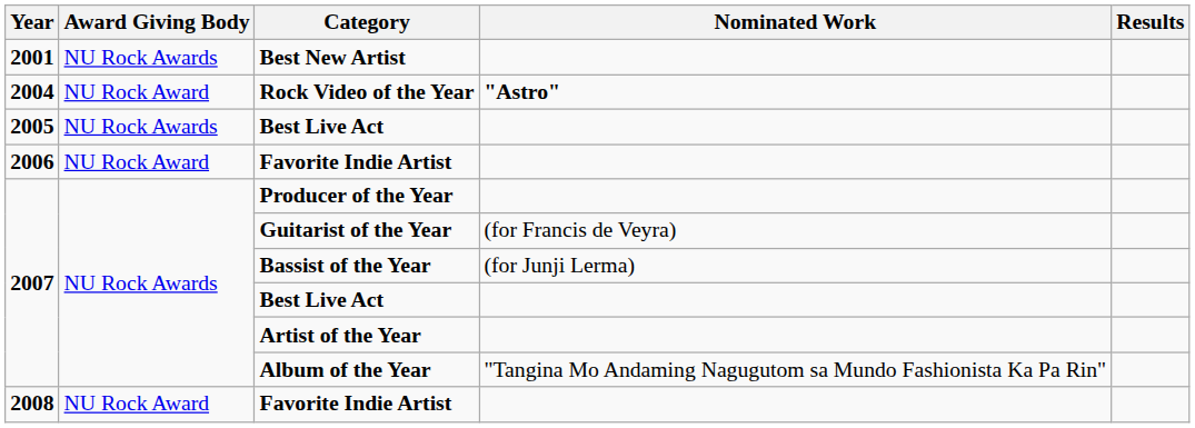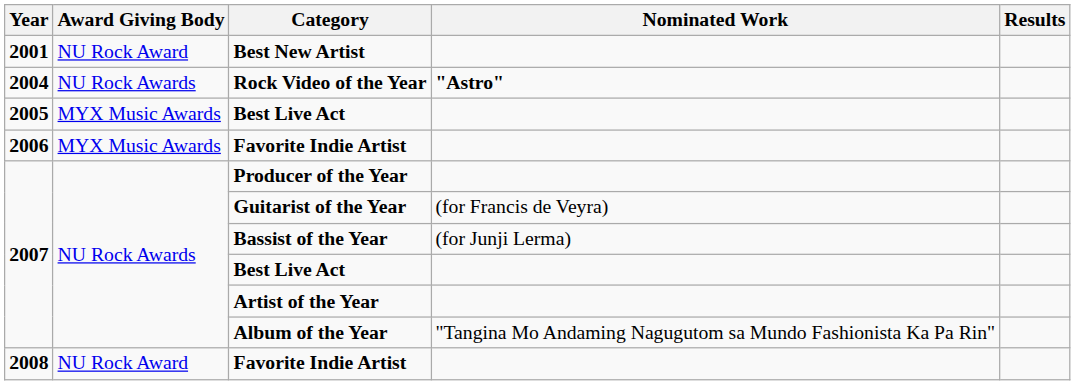Best New Artist | Award Giving Body: NU Rock Awards -> NU Rock Award
Rock Video of the Year | Award Giving Body: NU Rock Award -> NU Rock Awards
2005 / Best Live Act | Award Giving Body: NU Rock Awards -> MYX Music Awards
2006 / Favorite Indie Artist | Award Giving Body: NU Rock Award -> MYX Music Awards
